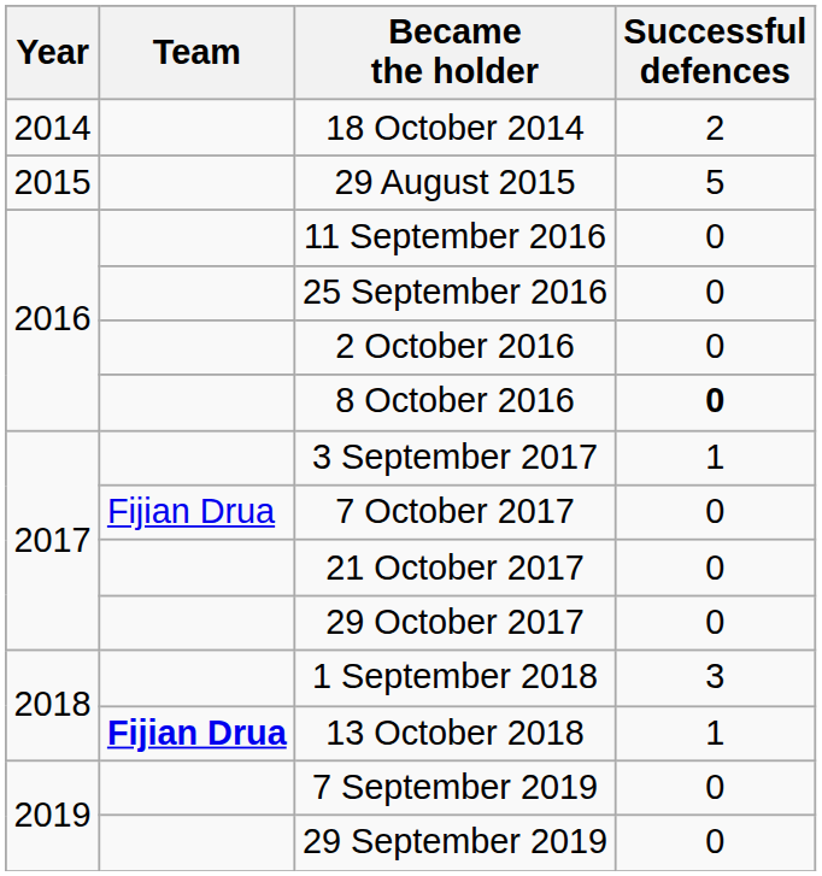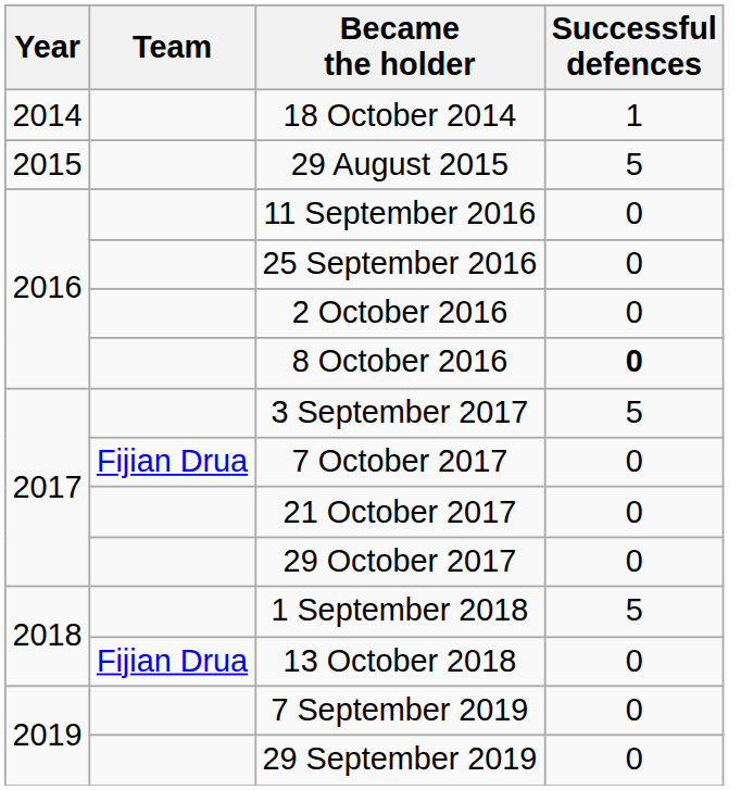18 October 2014 | Successful defences: 2 -> 1
3 September 2017 | Successful defences: 1 -> 5
1 September 2018 | Successful defences: 3 -> 5
13 October 2018 | Team: bold -> normal
13 October 2018 | Successful defences: 1 -> 0
